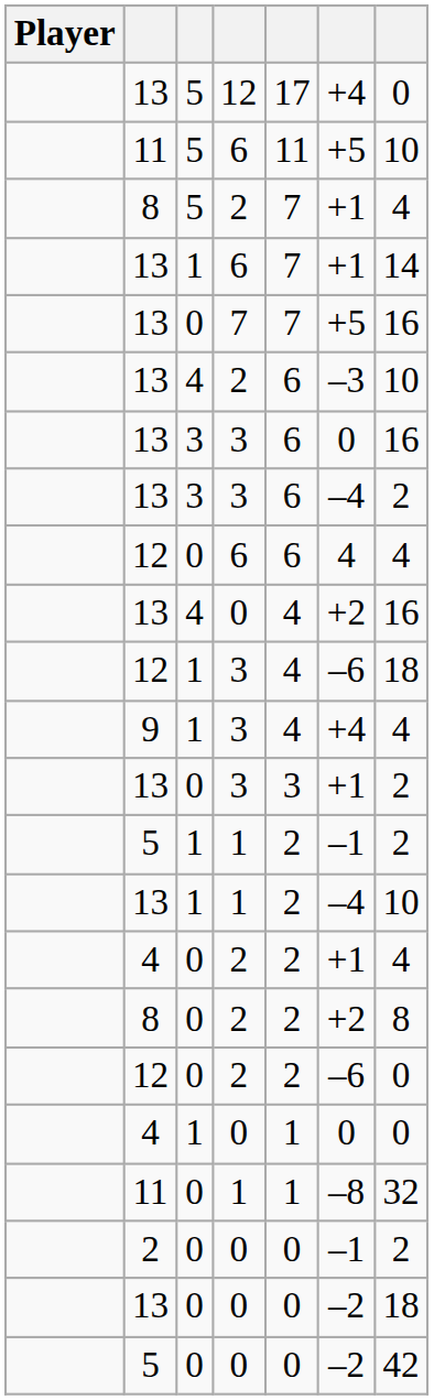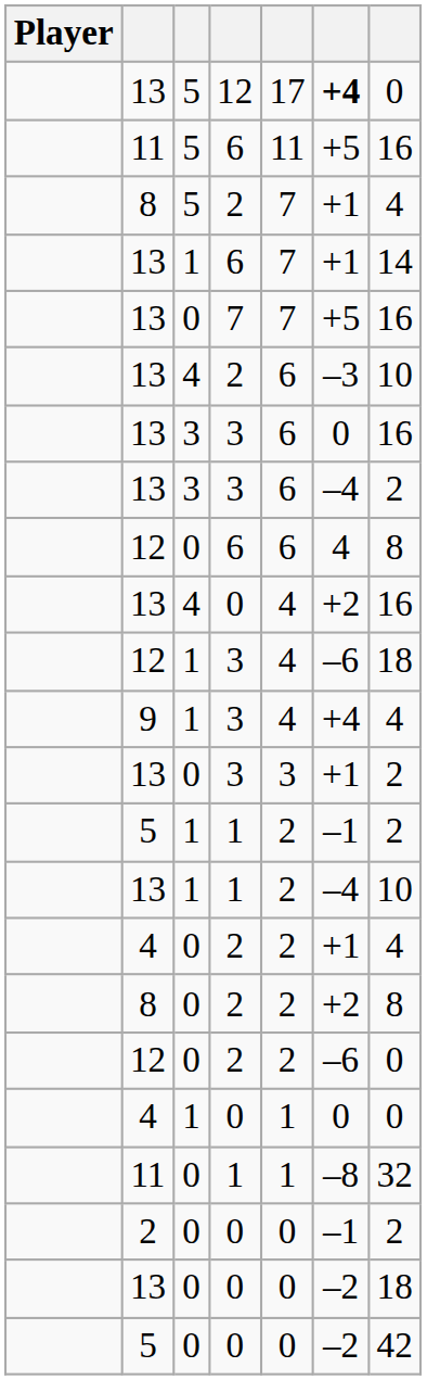13 / 12 | column 6: normal -> bold
11 / 6 | column 7: 10 -> 16
12 / 6 | column 7: 4 -> 8
